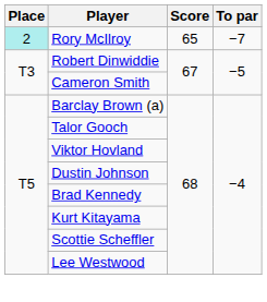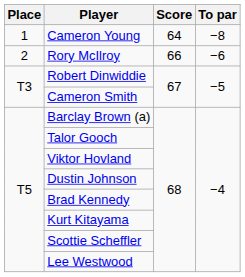+ row: 1 | Cameron Young | 64 | −8
Rory McIlroy | Place: paleturquoise background -> no background
Rory McIlroy | Score: 65 -> 66
Rory McIlroy | To par: −7 -> −6
